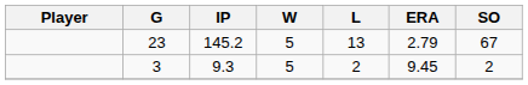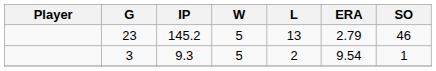23 | SO: 67 -> 46
3 | ERA: 9.45 -> 9.54
3 | SO: 2 -> 1
